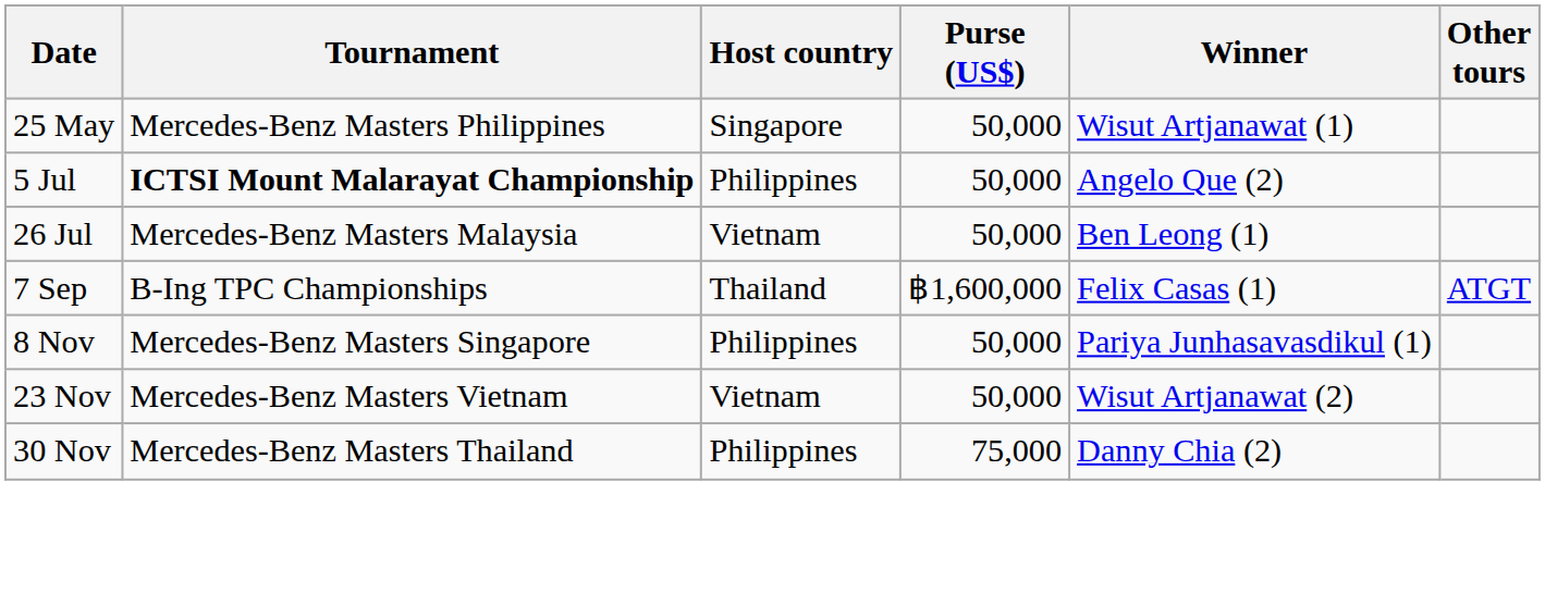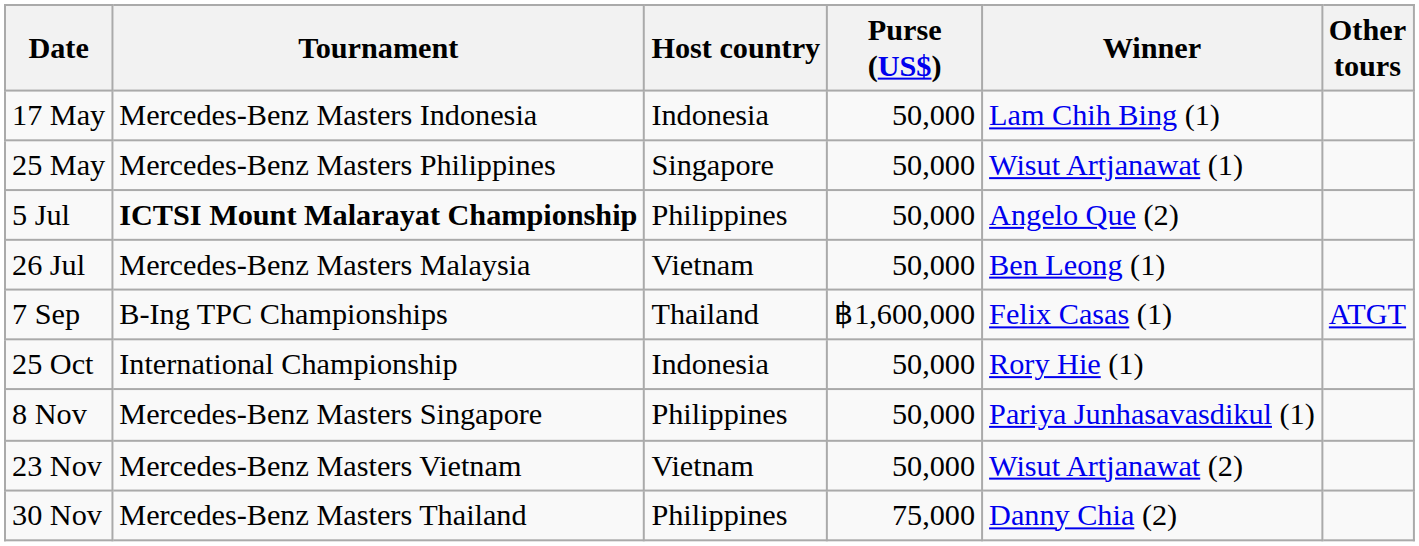+ row: 17 May | Mercedes-Benz Masters Indonesia | Indonesia | 50,000 | Lam Chih Bing (1)
+ row: 25 Oct | International Championship | Indonesia | 50,000 | Rory Hie (1)
